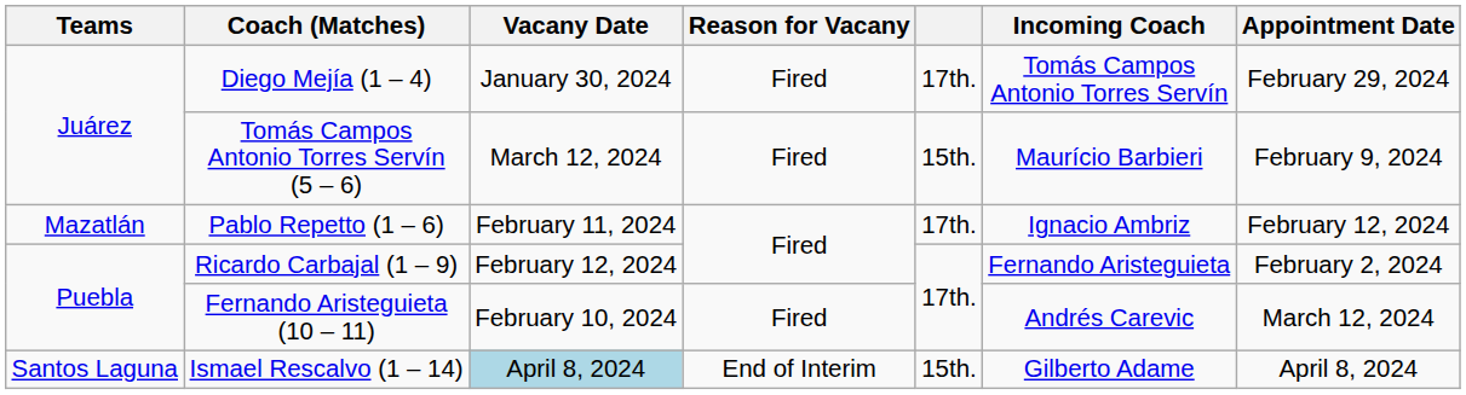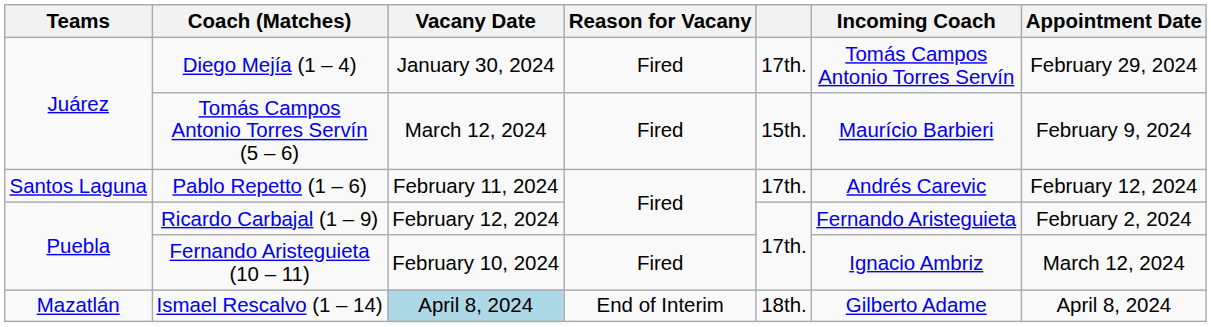Pablo Repetto (1 – 6) | Teams: Mazatlán -> Santos Laguna
Pablo Repetto (1 – 6) | Incoming Coach: Ignacio Ambriz -> Andrés Carevic
Fernando Aristeguieta (10 – 11) | Incoming Coach: Andrés Carevic -> Ignacio Ambriz
Ismael Rescalvo (1 – 14) | Teams: Santos Laguna -> Mazatlán
Ismael Rescalvo (1 – 14) | column 5: 15th. -> 18th.
